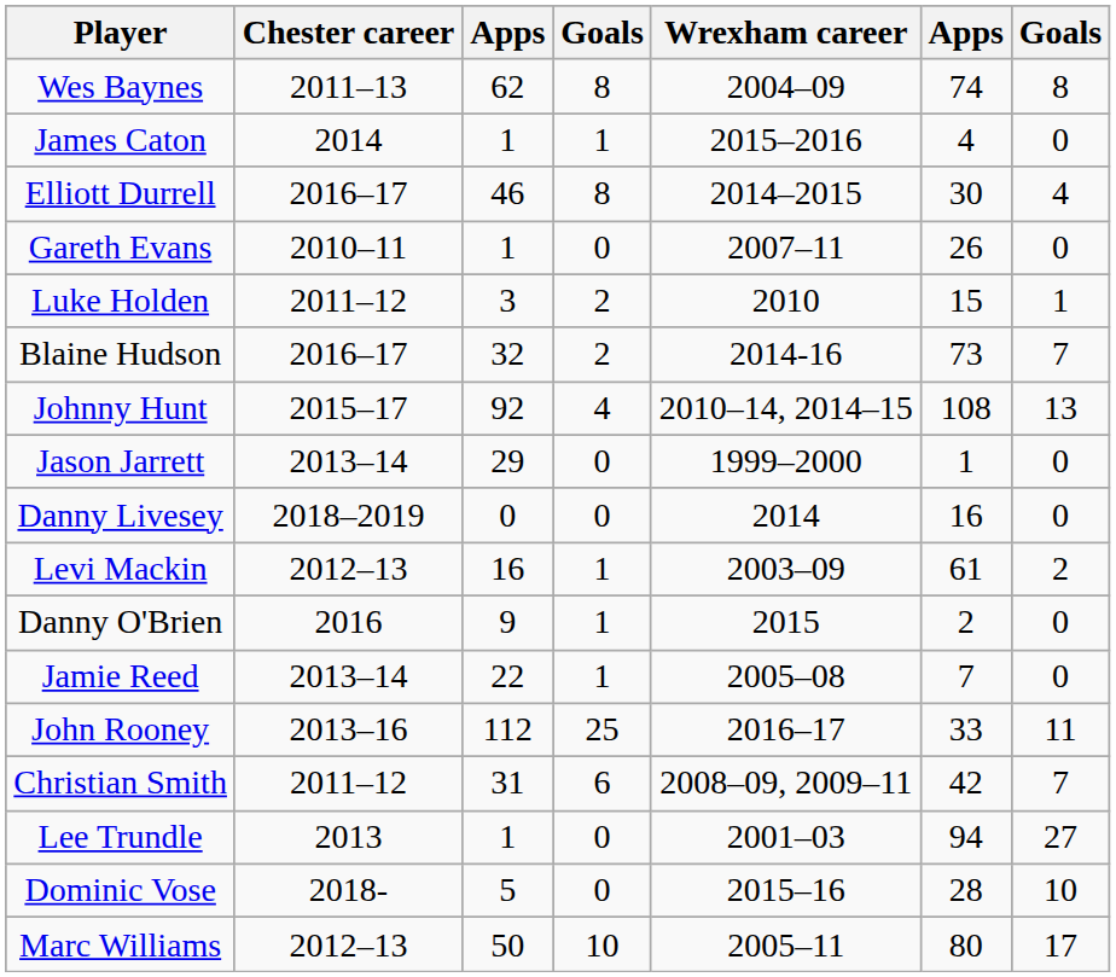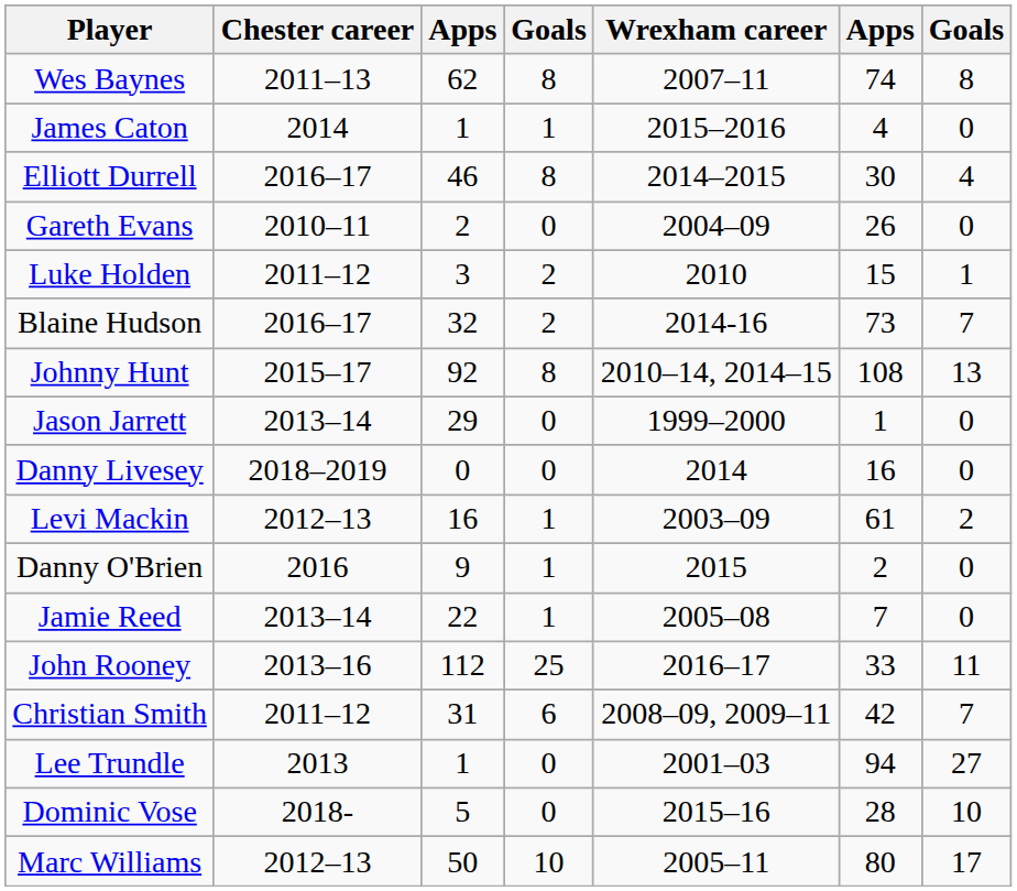Wes Baynes | Wrexham career: 2004–09 -> 2007–11
Gareth Evans | column 3: 1 -> 2
Gareth Evans | Wrexham career: 2007–11 -> 2004–09
Johnny Hunt | column 4: 4 -> 8
